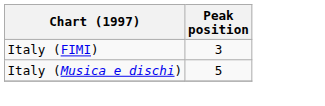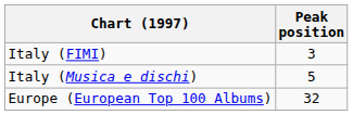+ row: Europe (European Top 100 Albums) | 32
